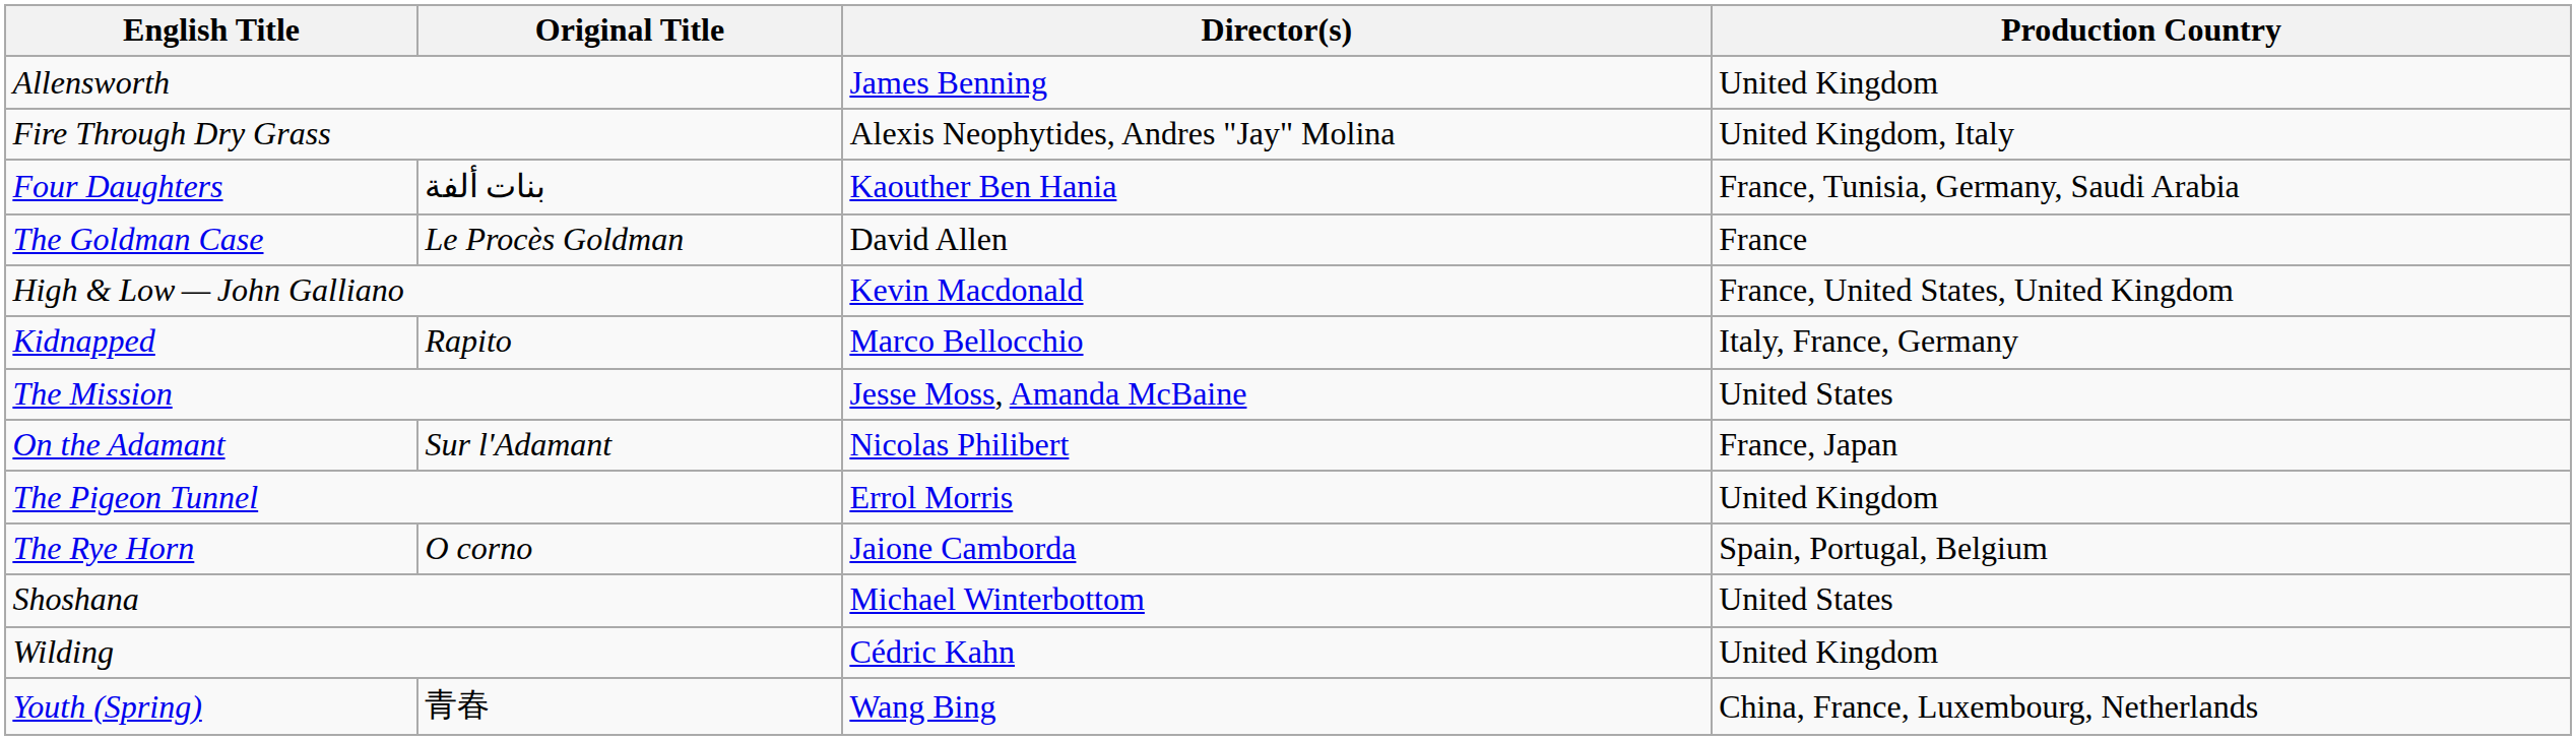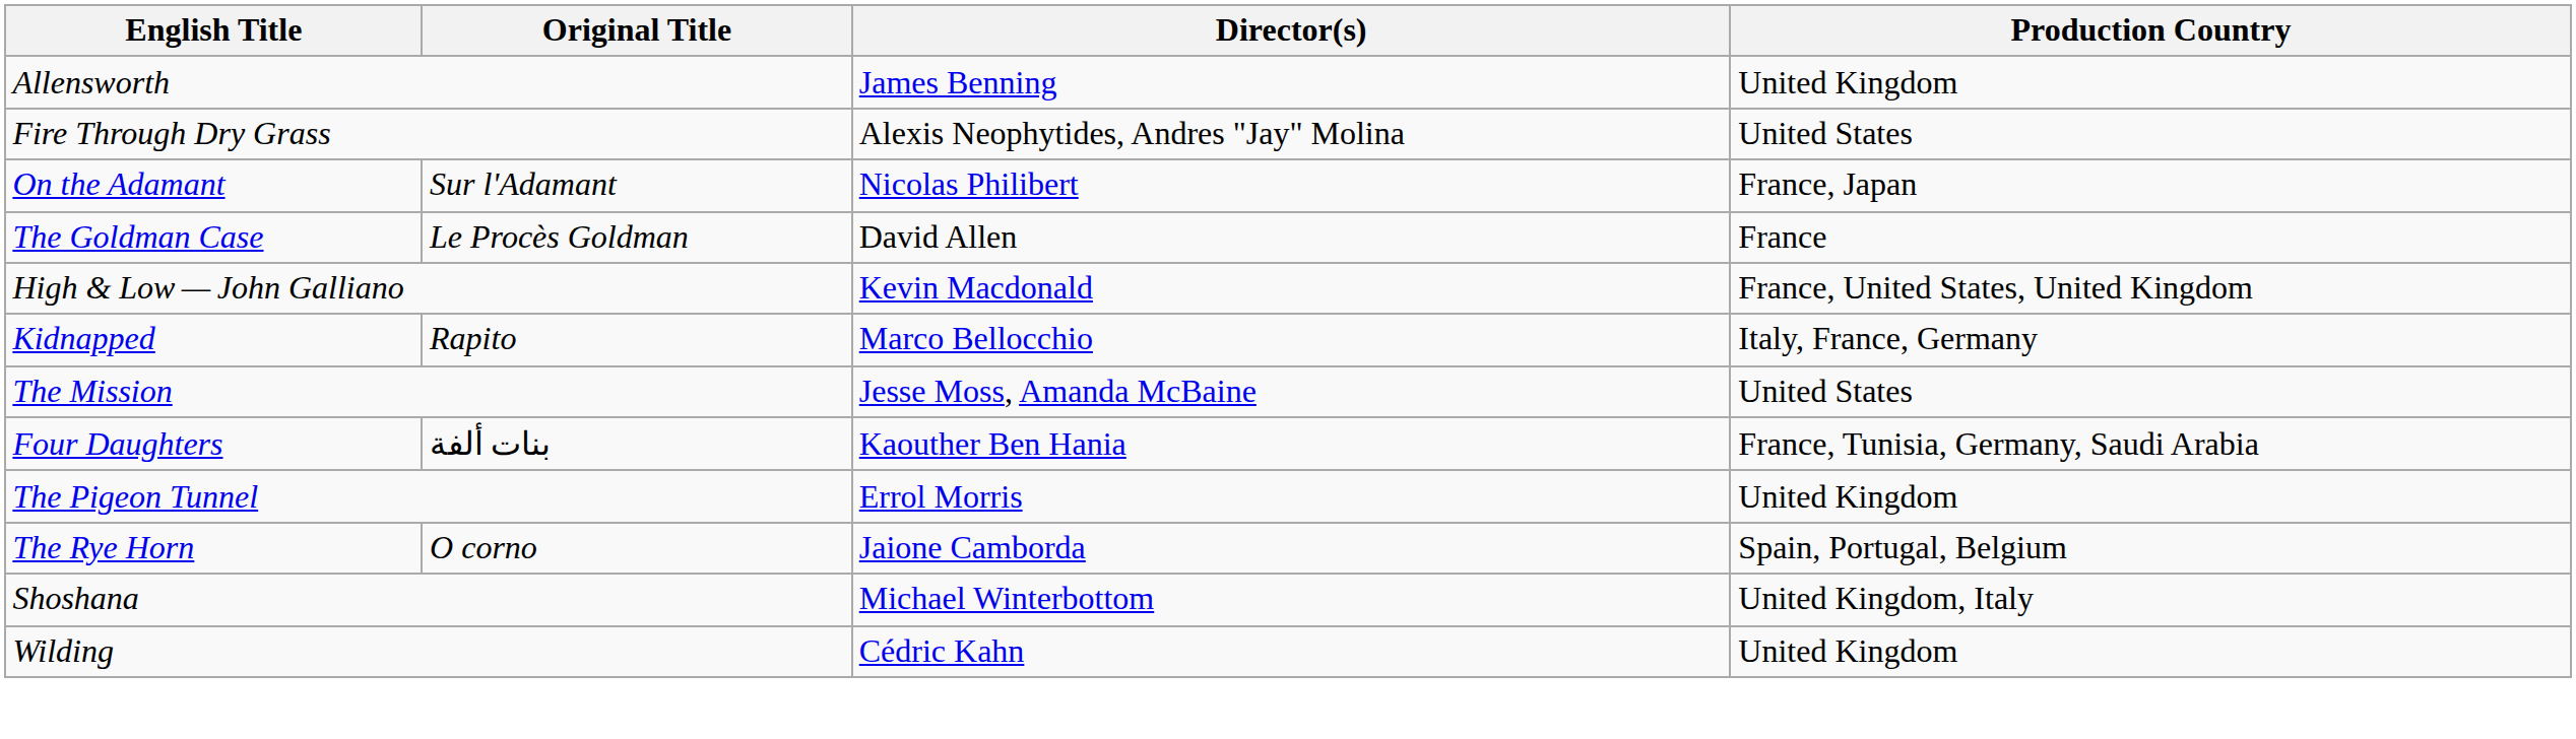Fire Through Dry Grass | Production Country: United Kingdom, Italy -> United States
rows swapped: Four Daughters <-> On the Adamant
Shoshana | Production Country: United States -> United Kingdom, Italy
- row: Youth (Spring) | 青春 | Wang Bing | China, France, Luxembourg, Netherlands
